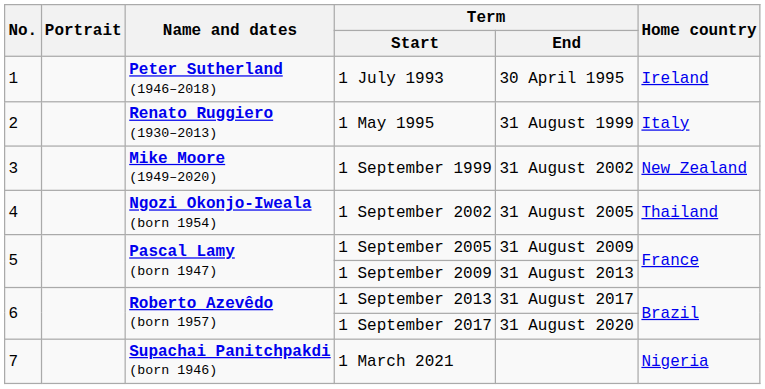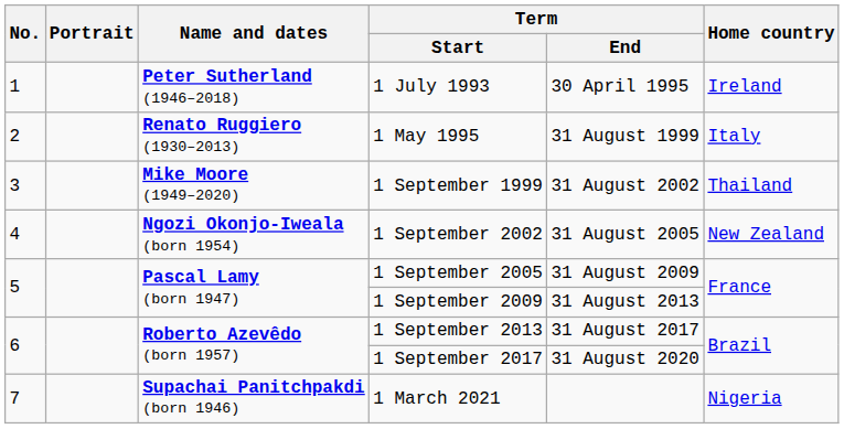1 September 1999 | Home country: New Zealand -> Thailand
1 September 2002 | Home country: Thailand -> New Zealand
